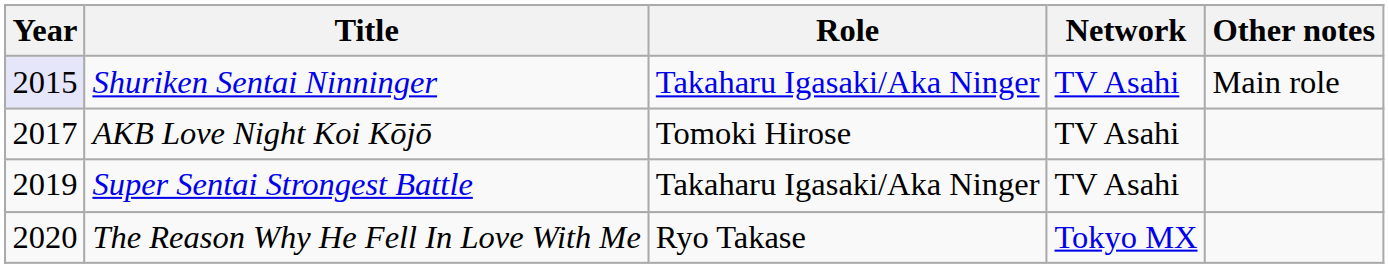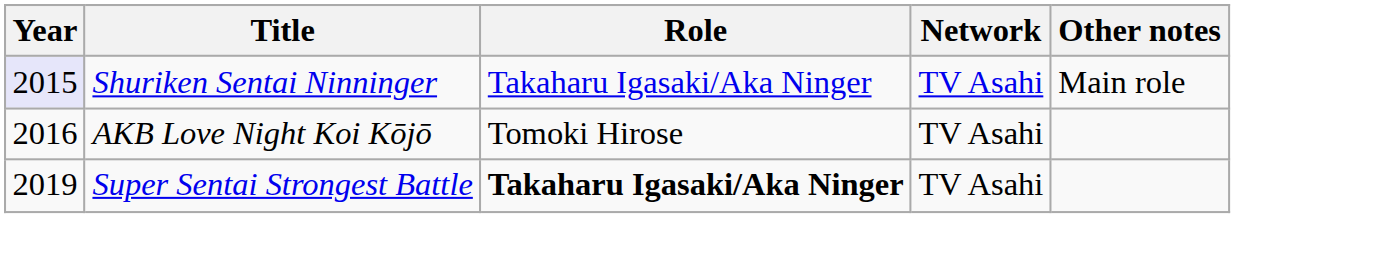AKB Love Night Koi Kōjō | Year: 2017 -> 2016
Super Sentai Strongest Battle | Role: normal -> bold
- row: 2020 | The Reason Why He Fell In Love With Me | Ryo Takase | Tokyo MX
